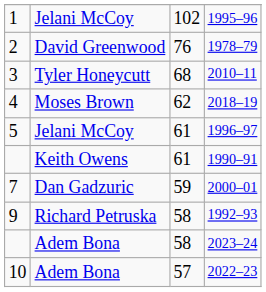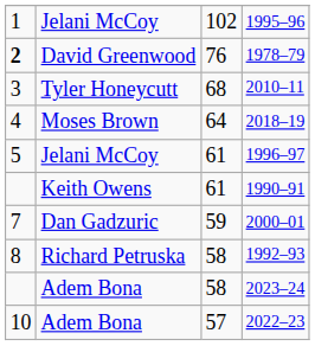1978–79 | column 1: normal -> bold
2018–19 | column 3: 62 -> 64
1992–93 | column 1: 9 -> 8
